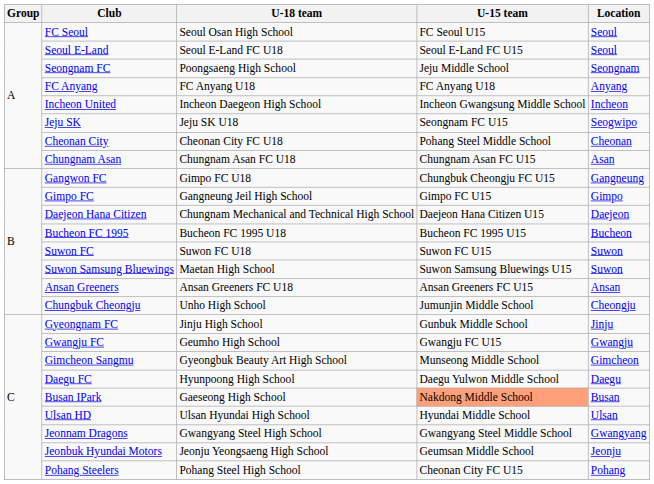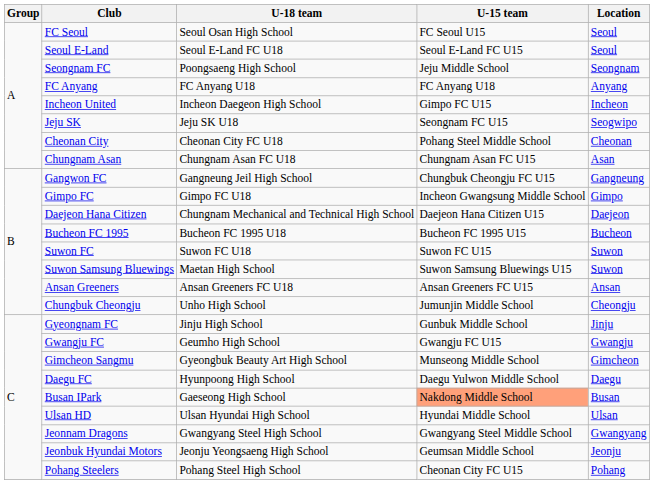Incheon United | U-15 team: Incheon Gwangsung Middle School -> Gimpo FC U15
Gangwon FC | U-18 team: Gimpo FC U18 -> Gangneung Jeil High School
Gimpo FC | U-18 team: Gangneung Jeil High School -> Gimpo FC U18
Gimpo FC | U-15 team: Gimpo FC U15 -> Incheon Gwangsung Middle School
